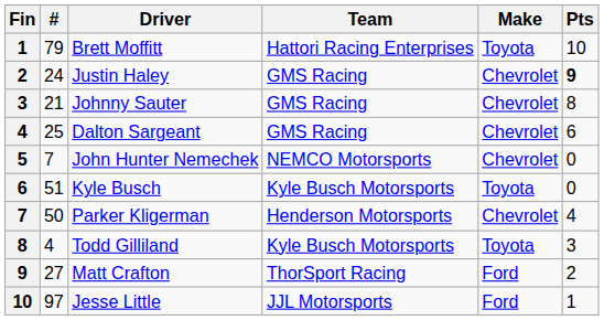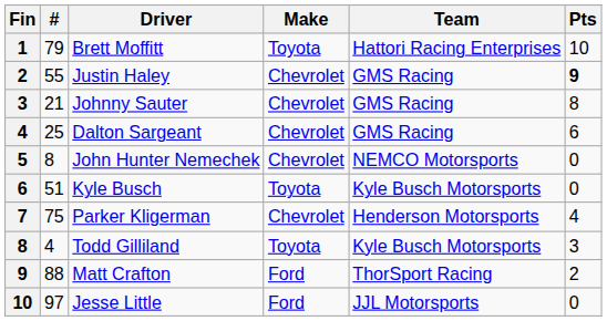columns swapped: Team <-> Make
Justin Haley | #: 24 -> 55
John Hunter Nemechek | #: 7 -> 8
Parker Kligerman | #: 50 -> 75
Matt Crafton | #: 27 -> 88
Jesse Little | Pts: 1 -> 0
